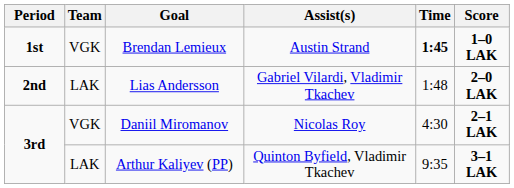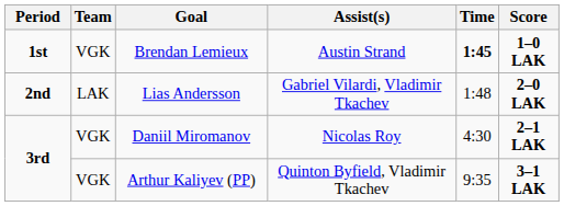Arthur Kaliyev (PP) | Team: LAK -> VGK
